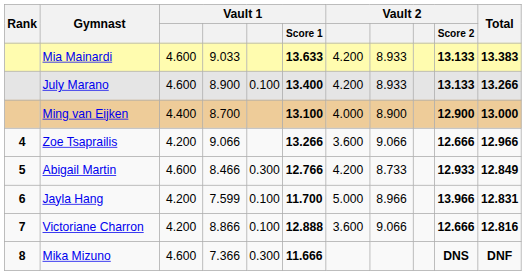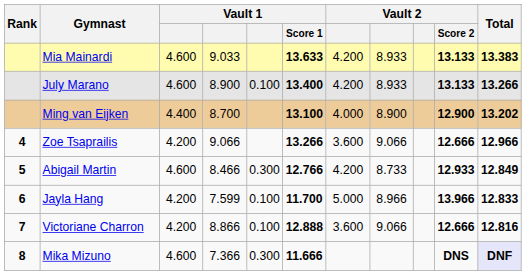Ming van Eijken | Total: 13.000 -> 13.202
Jayla Hang | Total: 12.831 -> 12.833
Mika Mizuno | Total: no background -> lavender background
